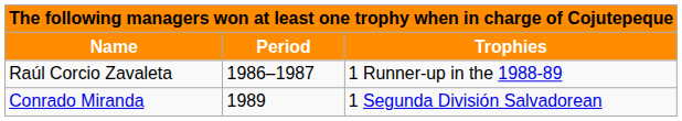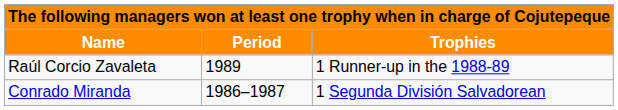Raúl Corcio Zavaleta | Period: 1986–1987 -> 1989
Conrado Miranda | Period: 1989 -> 1986–1987
